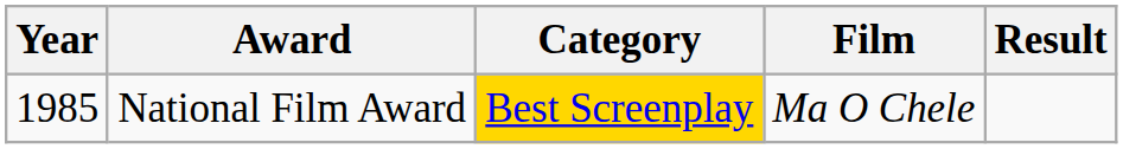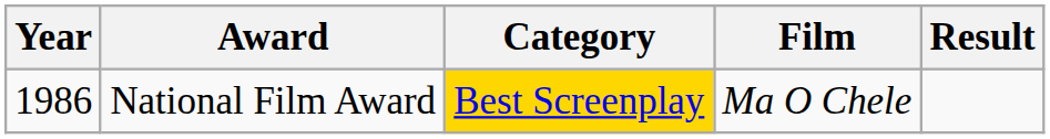National Film Award | Year: 1985 -> 1986
